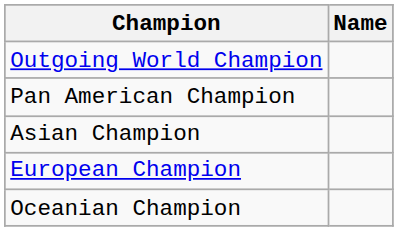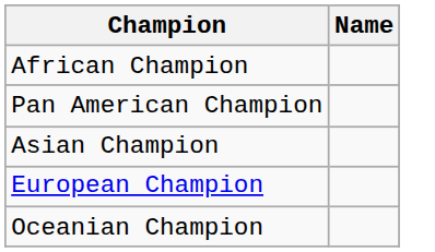- row: Outgoing World Champion
+ row: African Champion
